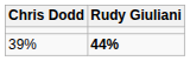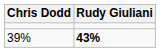39% | Rudy Giuliani: 44% -> 43%
